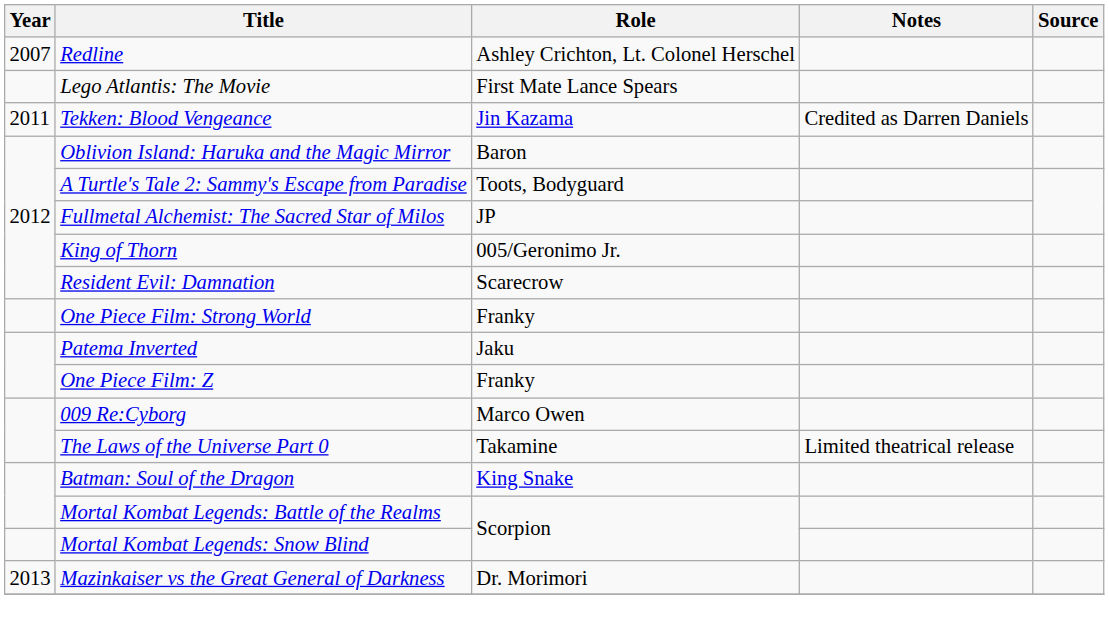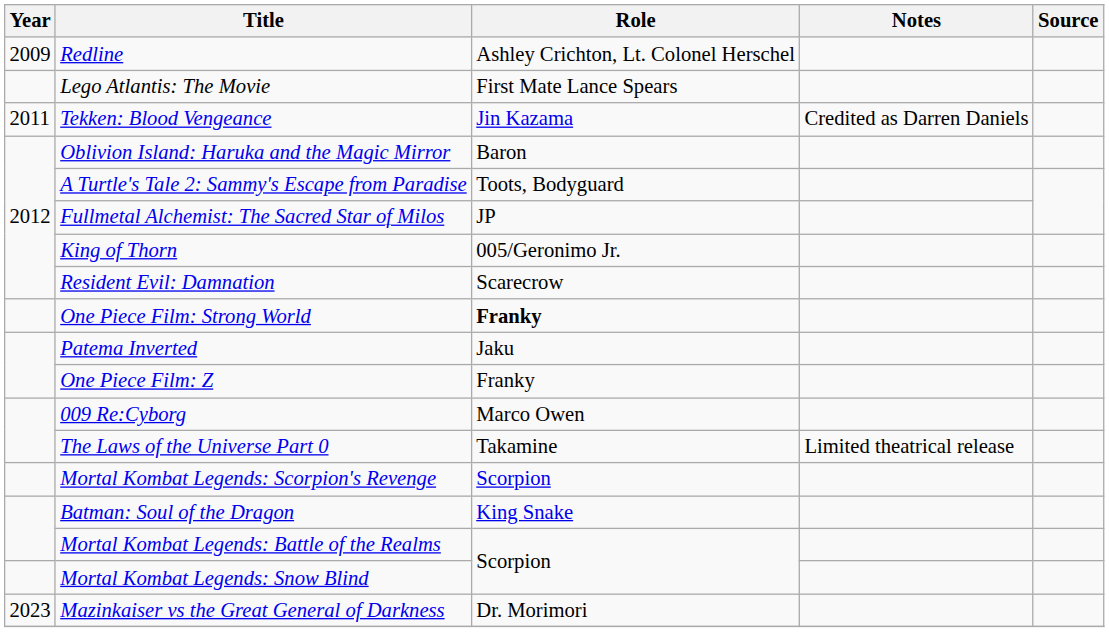Redline | Year: 2007 -> 2009
One Piece Film: Strong World | Role: normal -> bold
+ row: Mortal Kombat Legends: Scorpion's Revenge | Scorpion
Mazinkaiser vs the Great General of Darkness | Year: 2013 -> 2023
